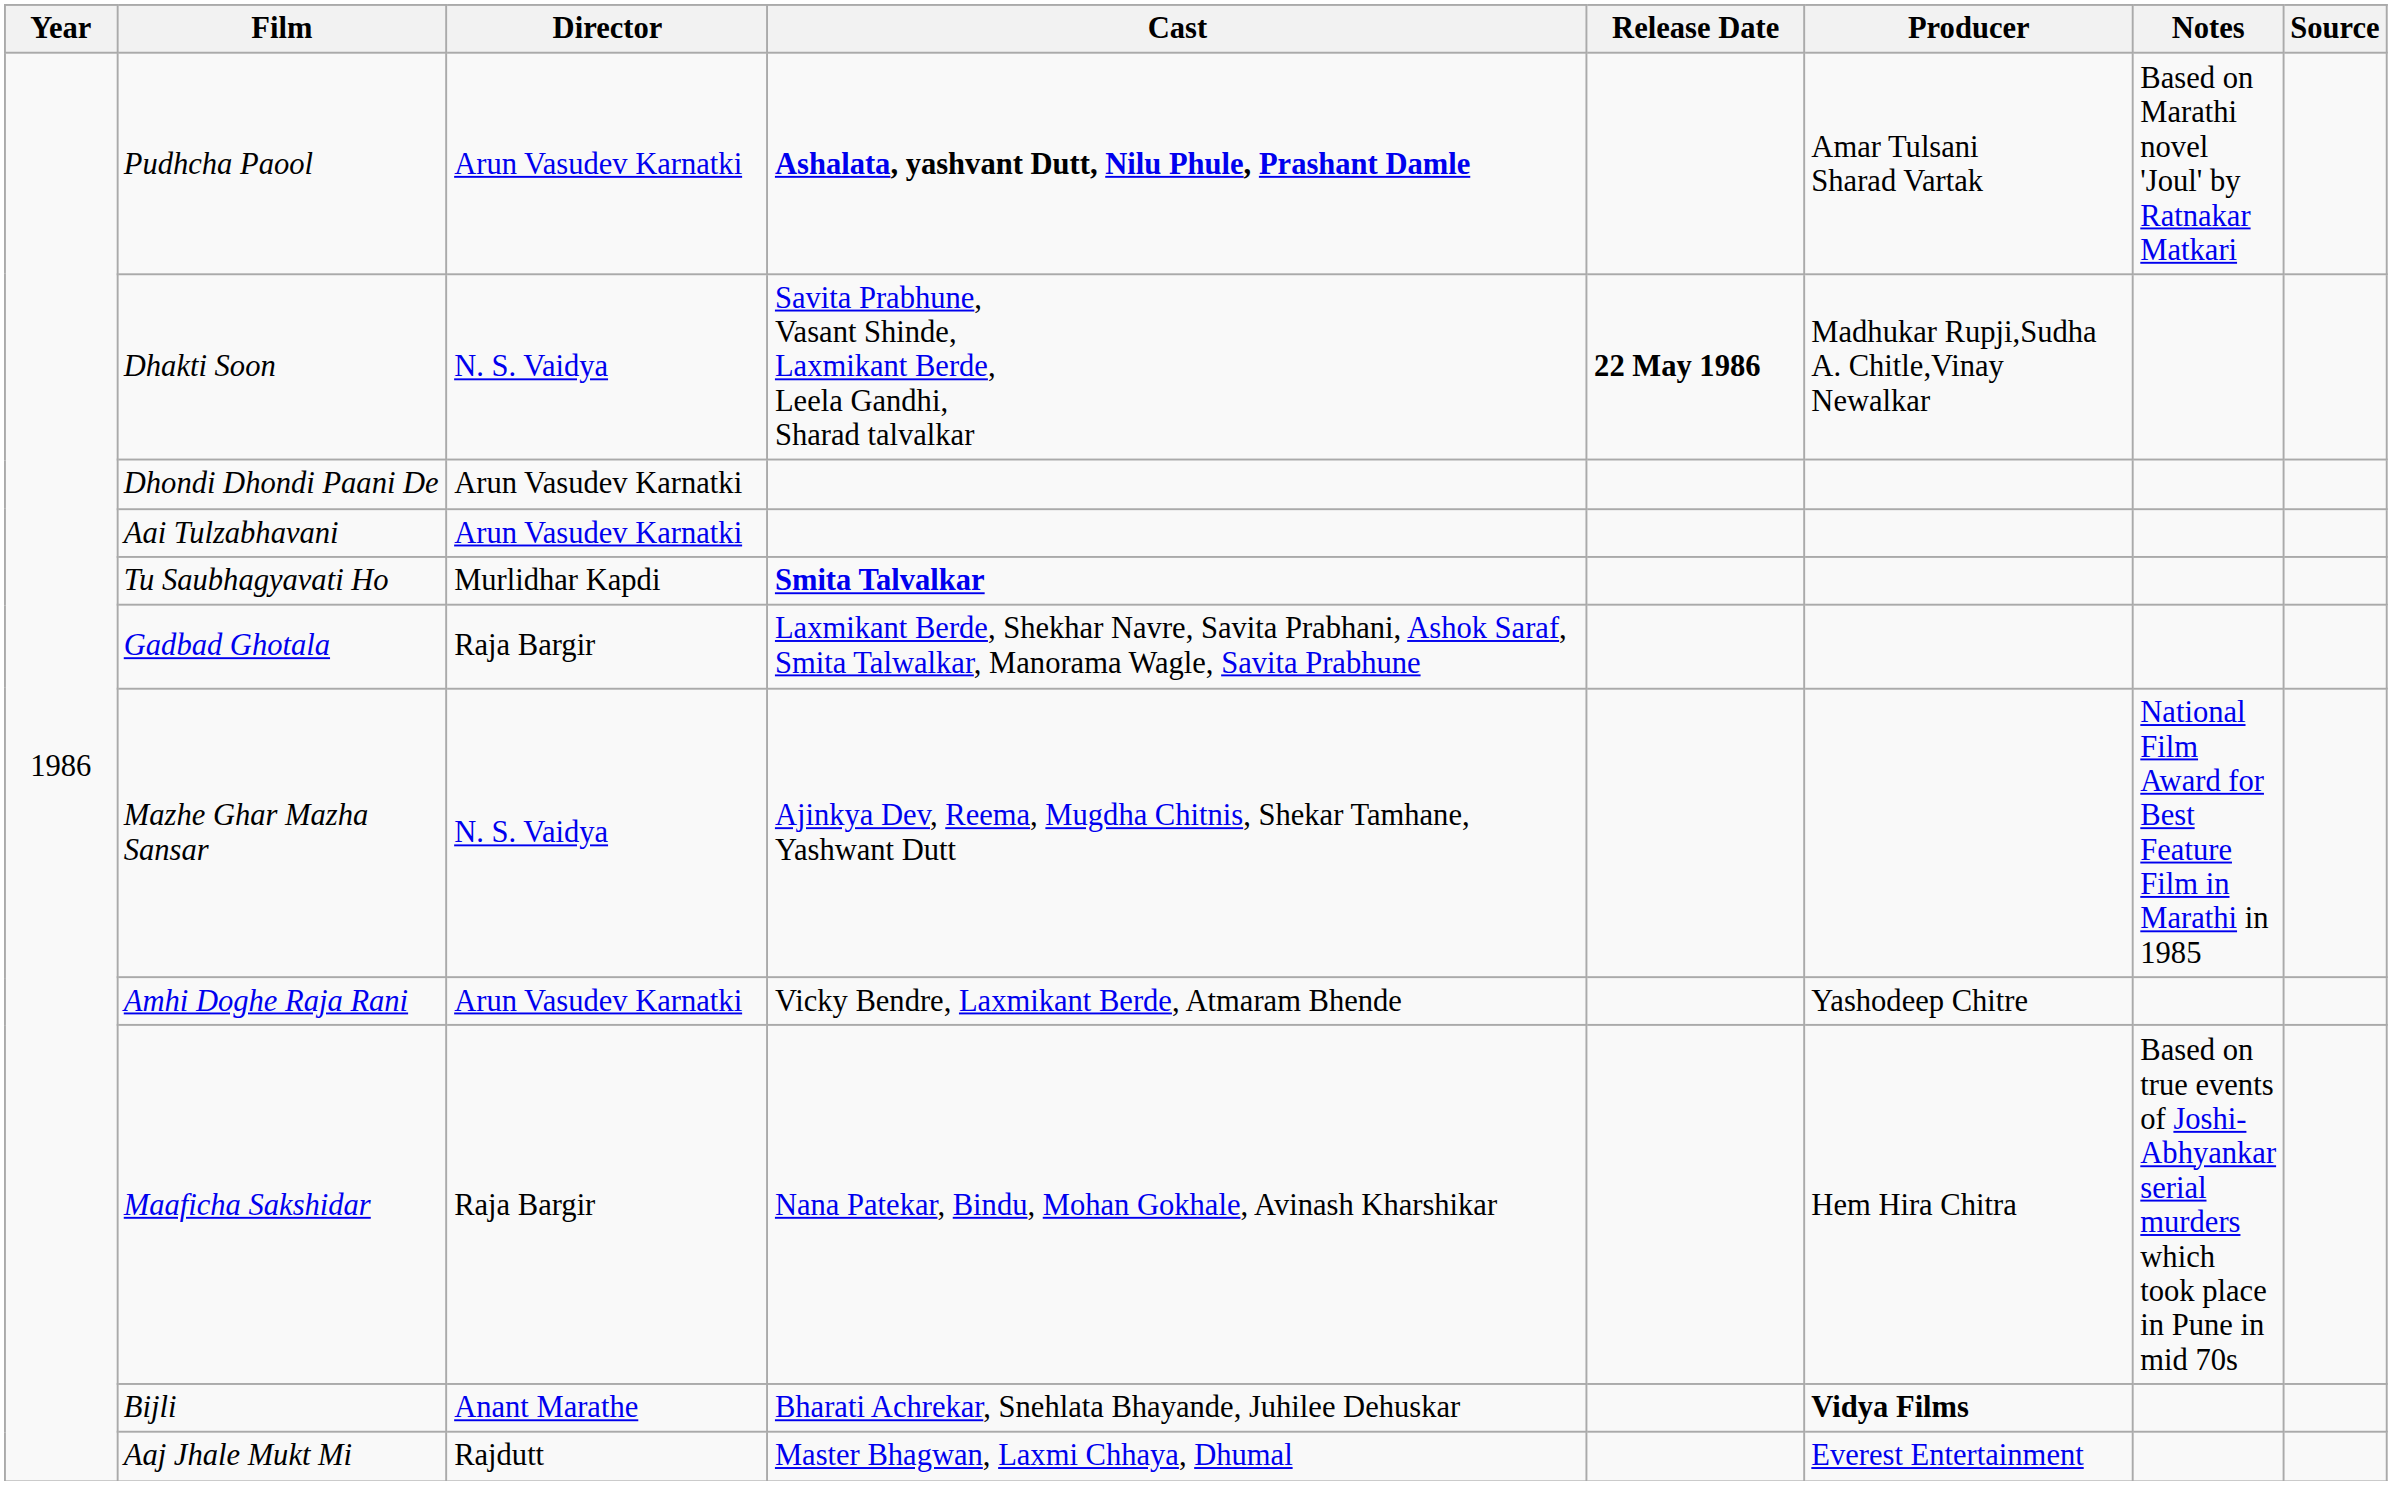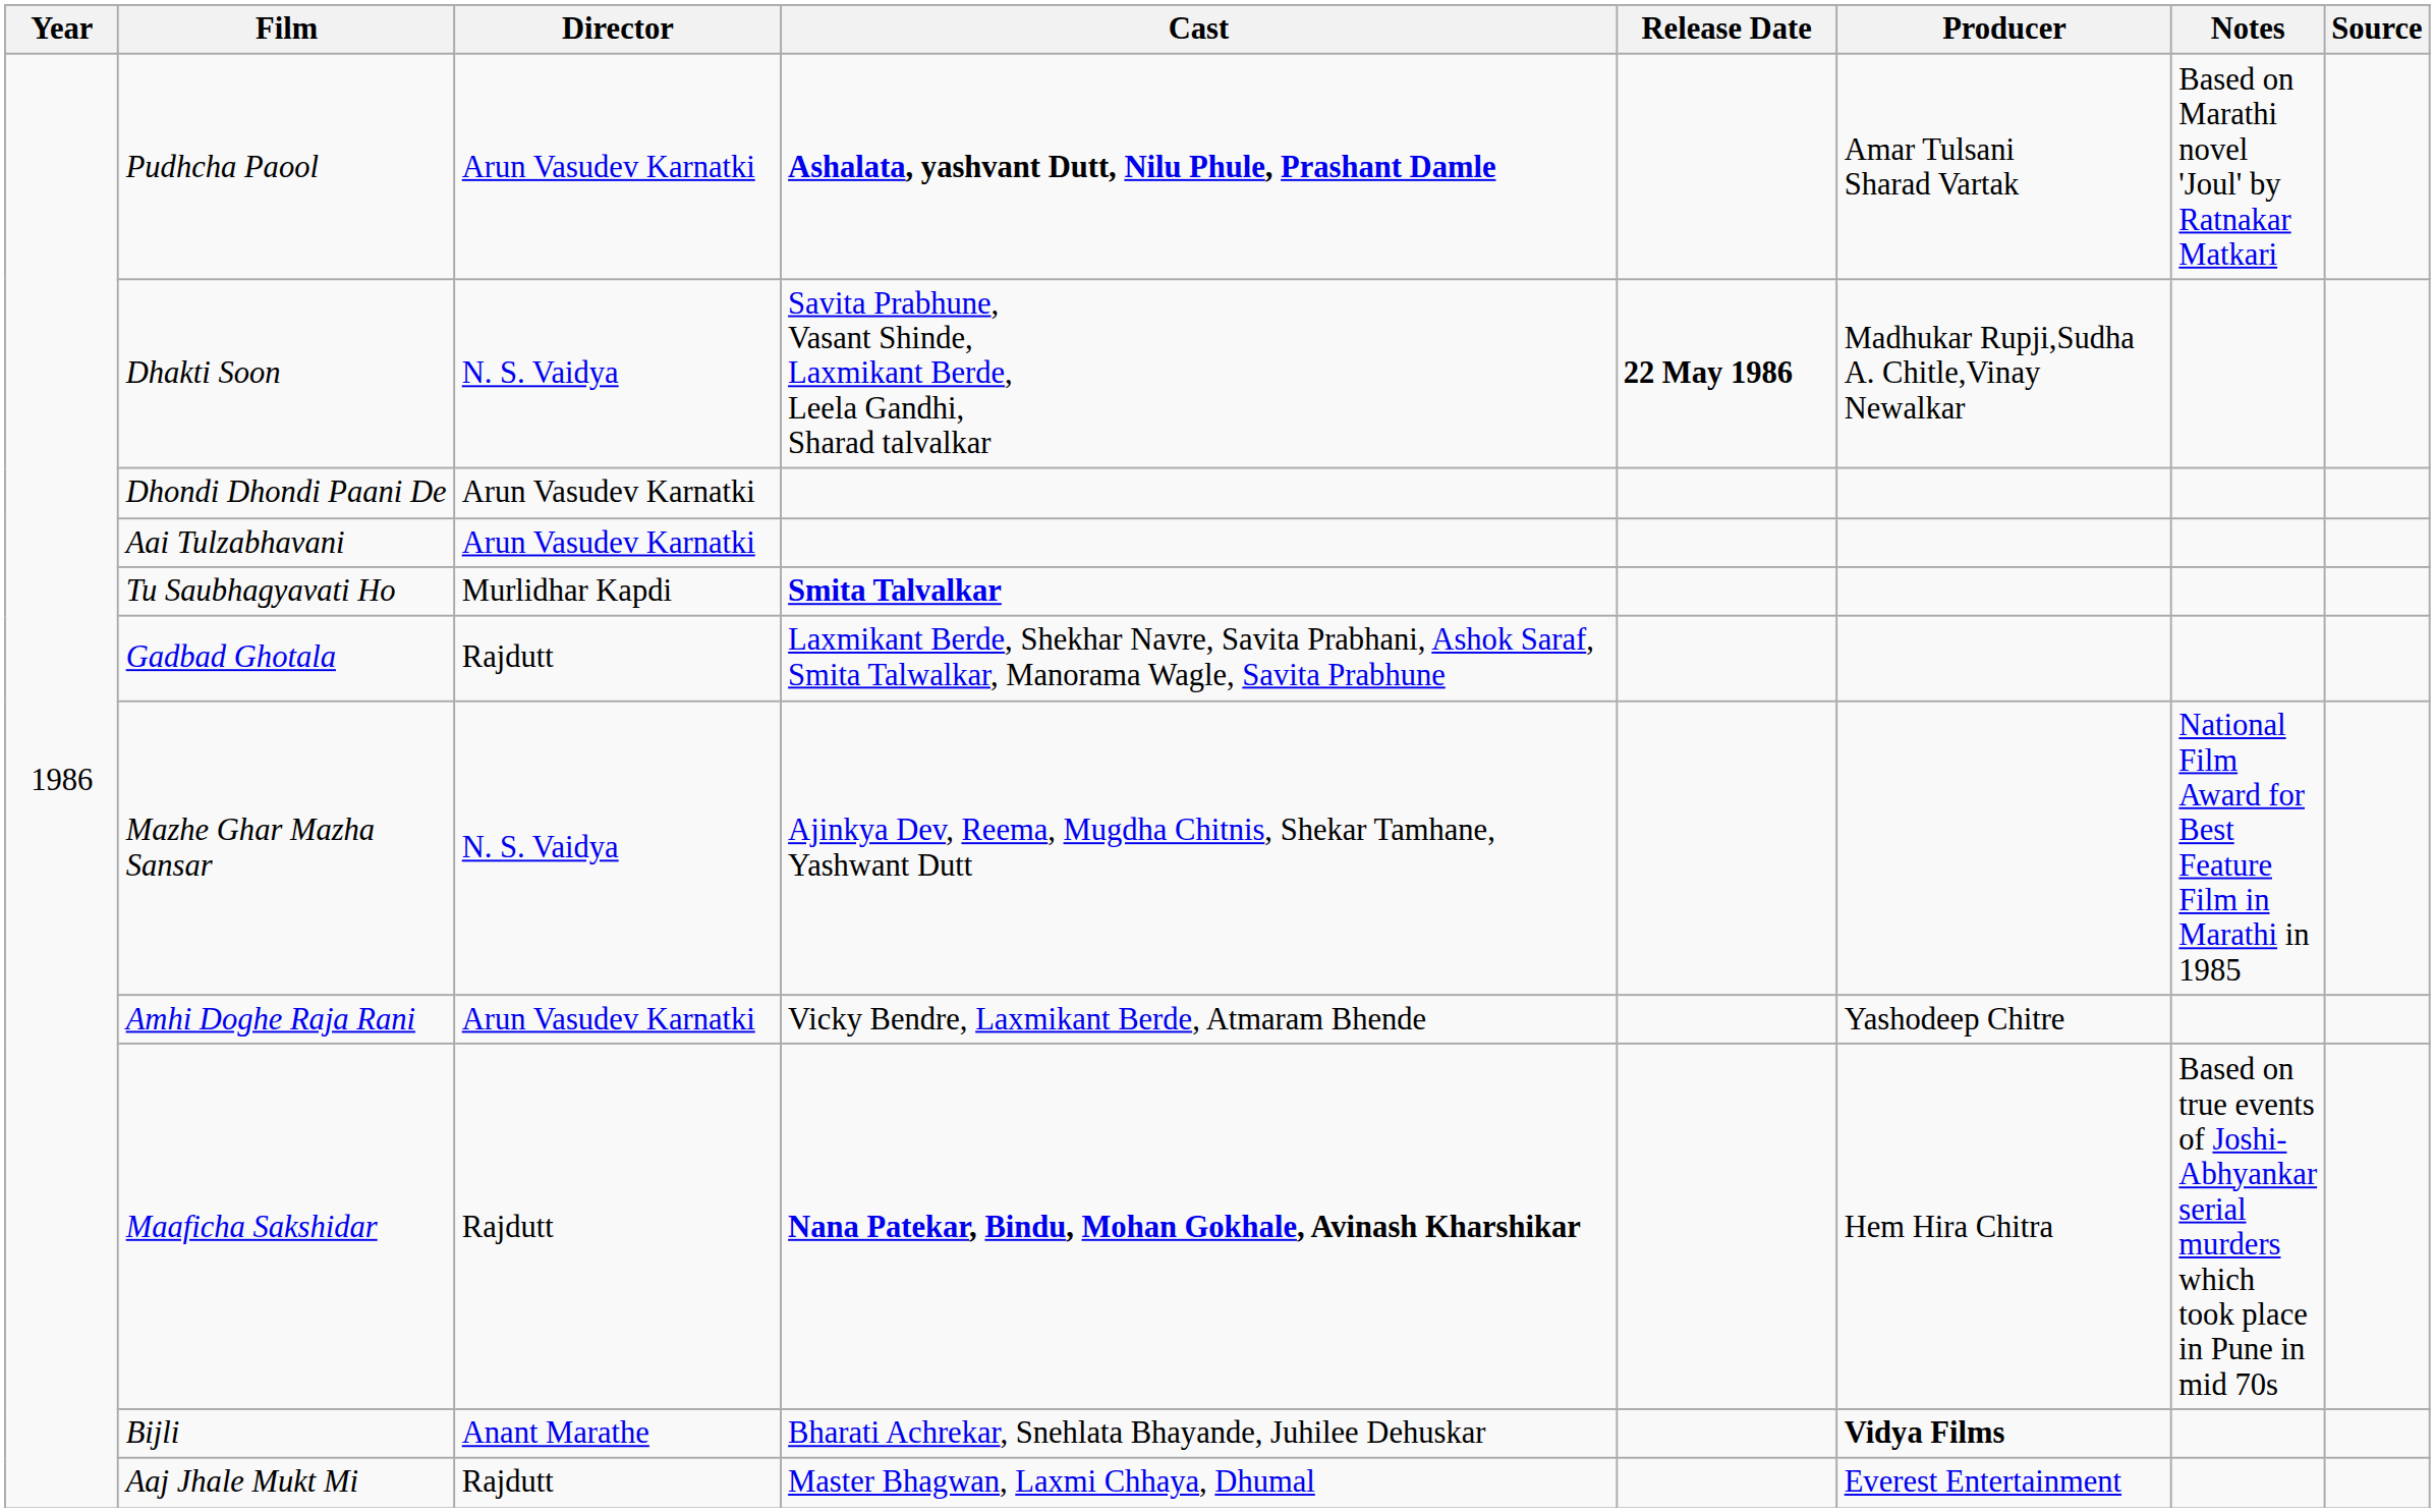Gadbad Ghotala | Director: Raja Bargir -> Rajdutt
Maaficha Sakshidar | Director: Raja Bargir -> Rajdutt
Maaficha Sakshidar | Cast: normal -> bold
